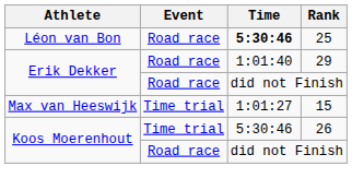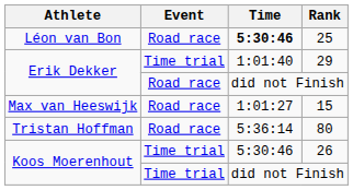29 | Event: Road race -> Time trial
15 | Event: Time trial -> Road race
+ row: Tristan Hoffman | Road race | 5:36:14 | 80
Koos Moerenhout / did not Finish | Event: Road race -> Time trial
